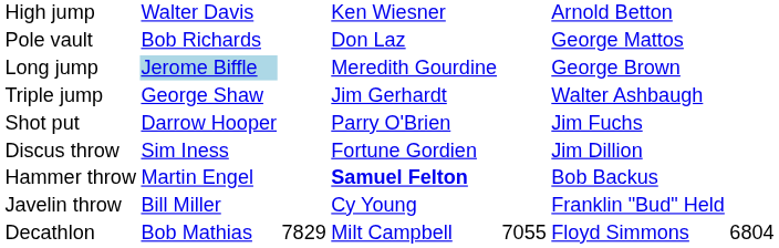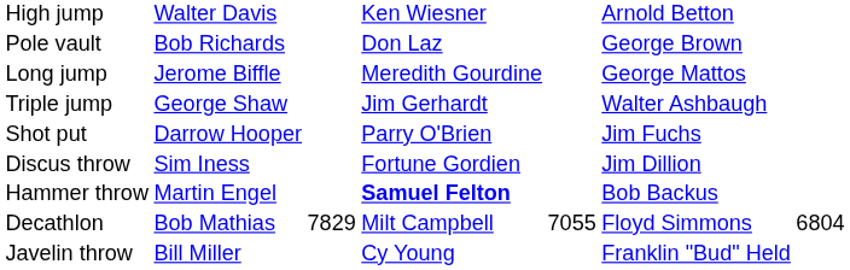Pole vault | column 6: George Mattos -> George Brown
Long jump | column 2: lightblue background -> no background
Long jump | column 6: George Brown -> George Mattos
rows swapped: Javelin throw <-> Decathlon
